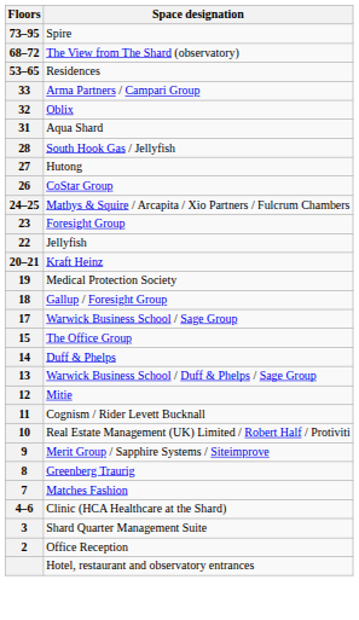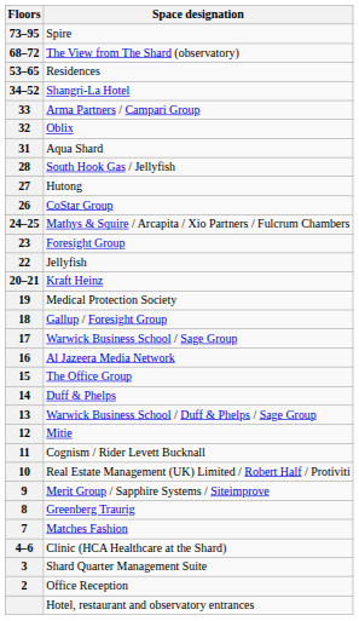+ row: 34–52 | Shangri-La Hotel
+ row: 16 | Al Jazeera Media Network
